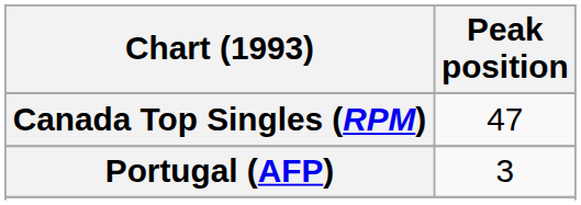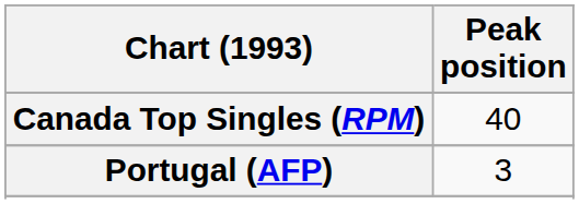Canada Top Singles (RPM) | Peak position: 47 -> 40
